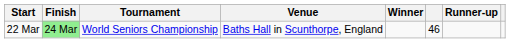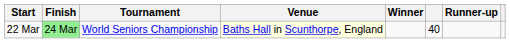22 Mar | Venue: no background -> lightyellow background
22 Mar | column 6: 46 -> 40
